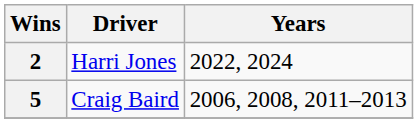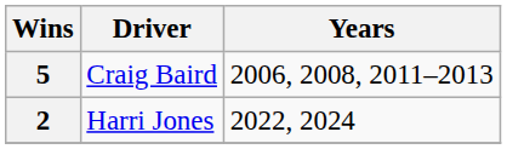rows swapped: 5 <-> 2
